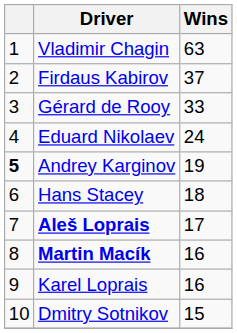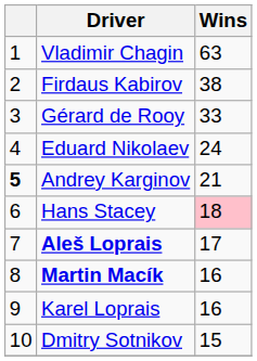Firdaus Kabirov | Wins: 37 -> 38
Andrey Karginov | Wins: 19 -> 21
Hans Stacey | Wins: no background -> pink background
